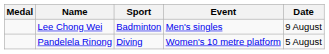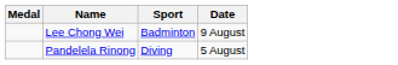- column: Event | Men's singles | Women's 10 metre platform
